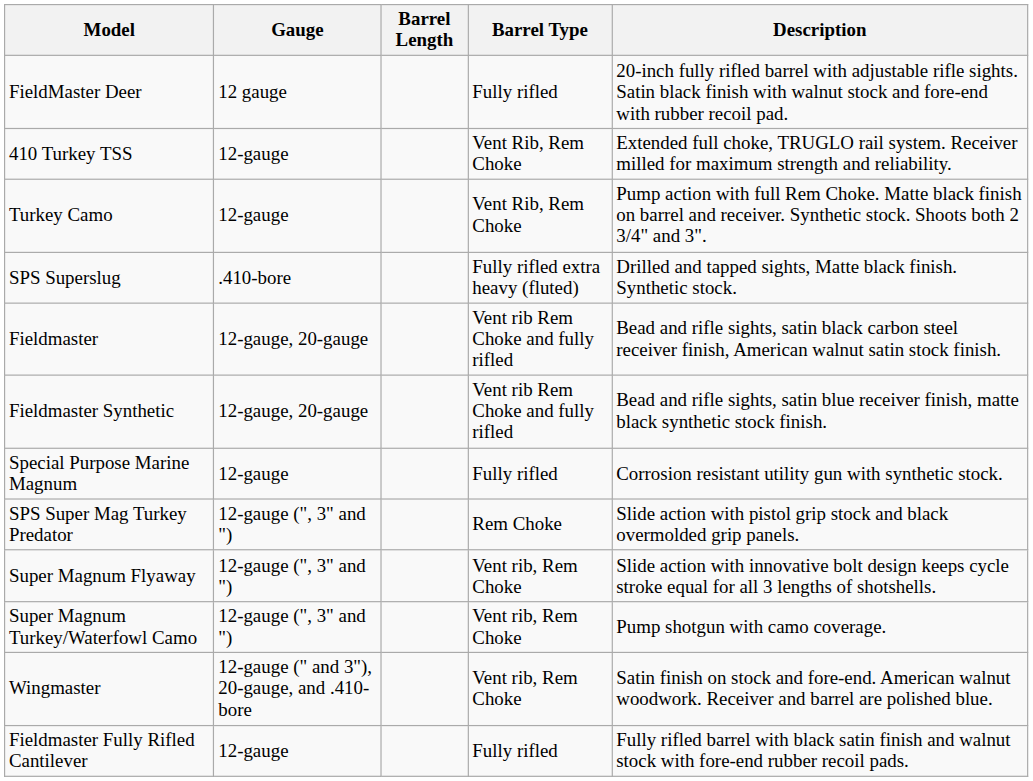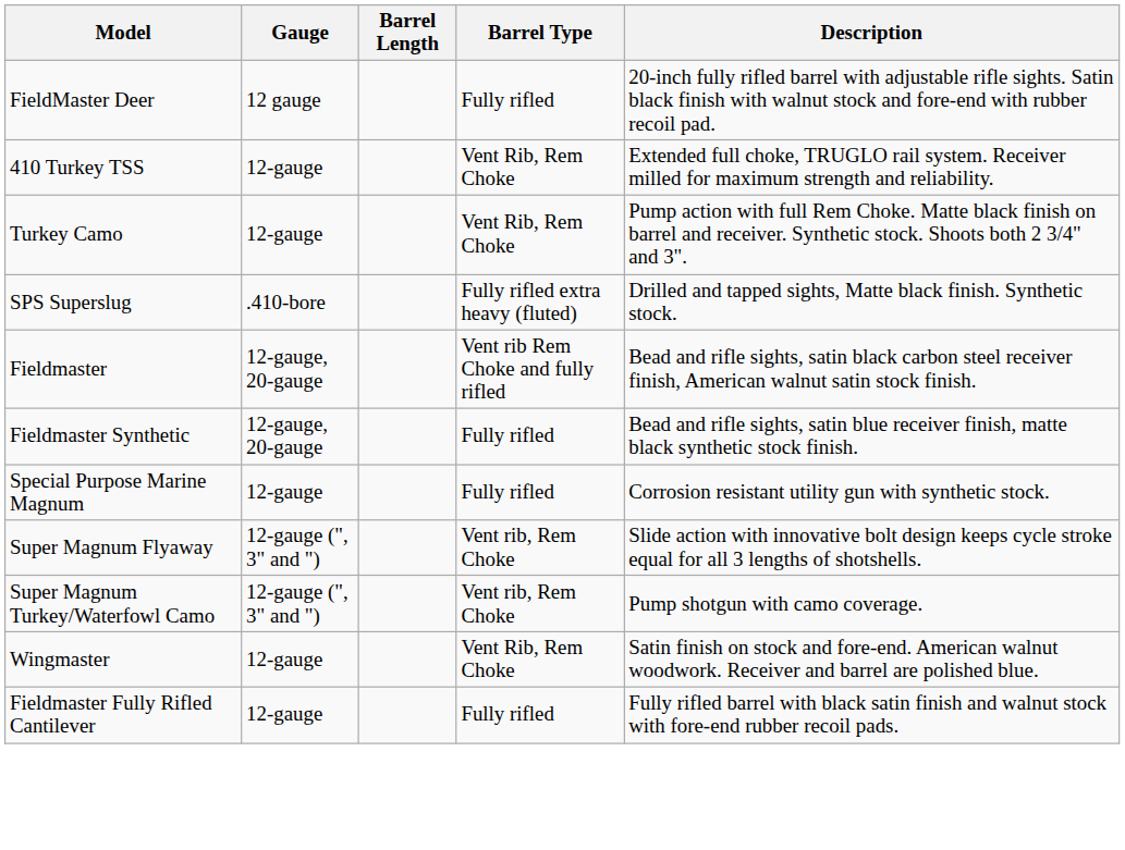Fieldmaster Synthetic | Barrel Type: Vent rib Rem Choke and fully rifled -> Fully rifled
- row: SPS Super Mag Turkey Predator | 12-gauge (", 3" and ") | Rem Choke | Slide action with pistol grip stock and black overmolded grip panels.
Wingmaster | Gauge: 12-gauge (" and 3"), 20-gauge, and .410-bore -> 12-gauge
Wingmaster | Barrel Type: Vent rib, Rem Choke -> Vent Rib, Rem Choke
